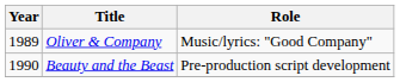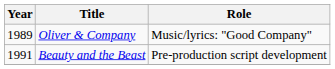Beauty and the Beast | Year: 1990 -> 1991
